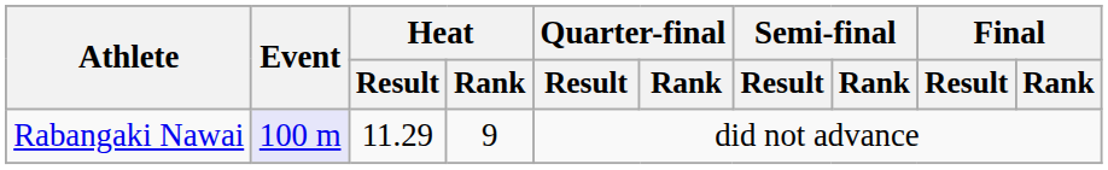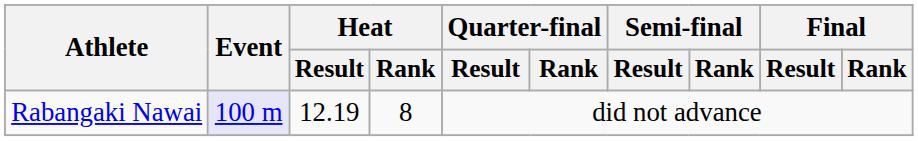Rabangaki Nawai | Heat / Result: 11.29 -> 12.19
Rabangaki Nawai | Heat / Rank: 9 -> 8
